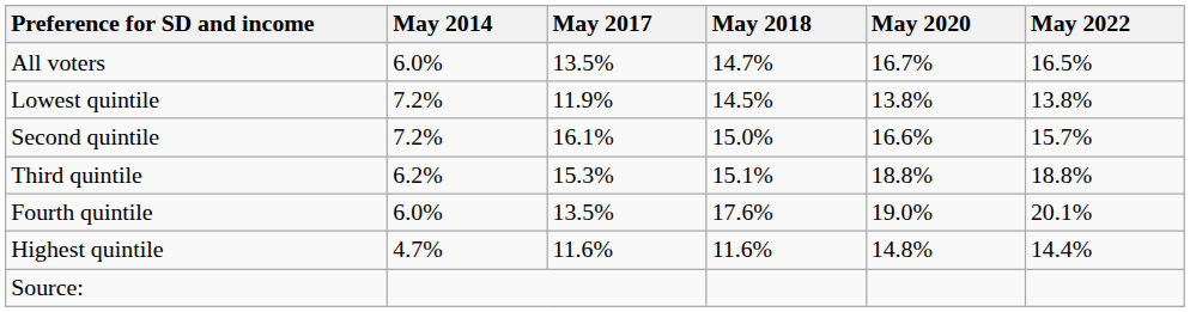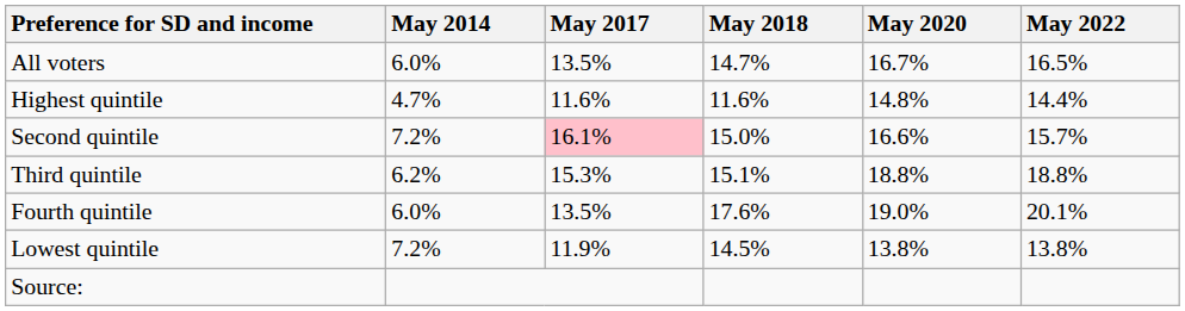rows swapped: Lowest quintile <-> Highest quintile
Second quintile | May 2017: no background -> pink background
